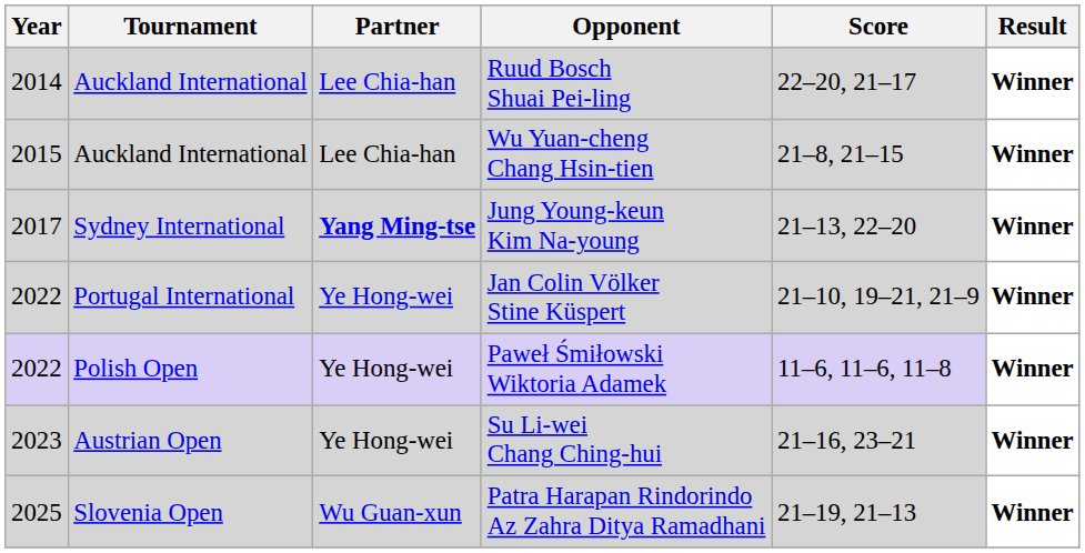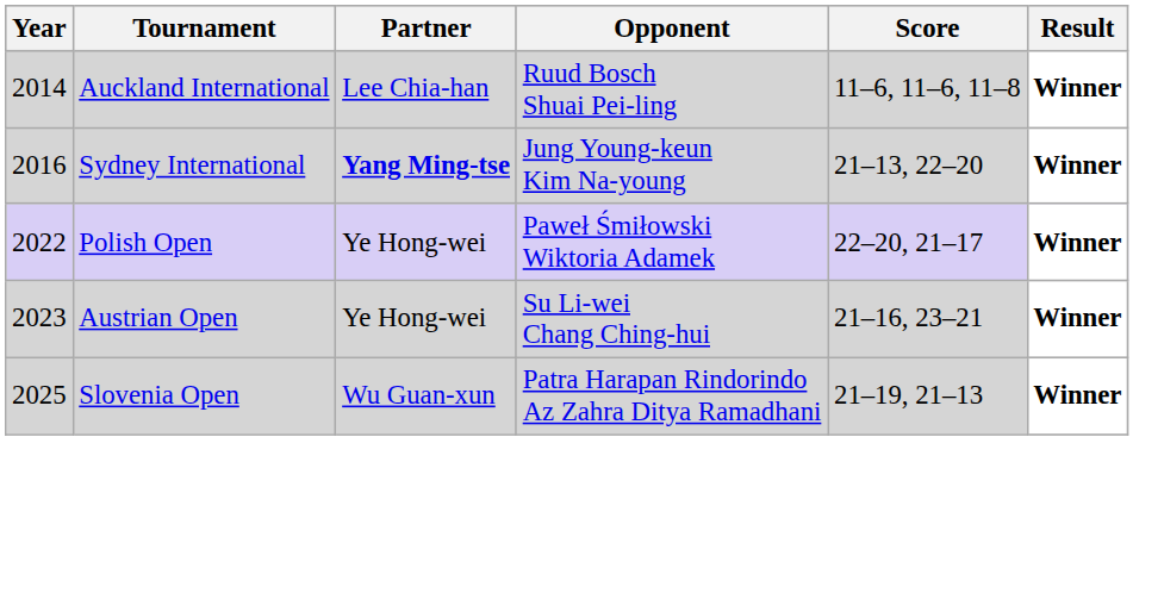Ruud Bosch Shuai Pei-ling | Score: 22–20, 21–17 -> 11–6, 11–6, 11–8
- row: 2015 | Auckland International | Lee Chia-han | Wu Yuan-cheng Chang Hsin-tien | 21–8, 21–15 | Winner
Jung Young-keun Kim Na-young | Year: 2017 -> 2016
- row: 2022 | Portugal International | Ye Hong-wei | Jan Colin Völker Stine Küspert | 21–10, 19–21, 21–9 | Winner
Paweł Śmiłowski Wiktoria Adamek | Score: 11–6, 11–6, 11–8 -> 22–20, 21–17
